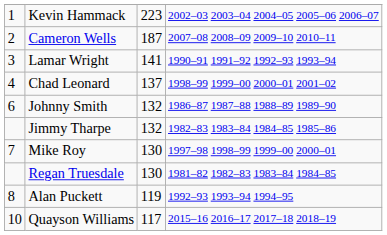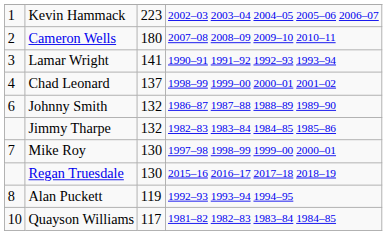Cameron Wells | column 3: 187 -> 180
Regan Truesdale | column 4: 1981–82 1982–83 1983–84 1984–85 -> 2015–16 2016–17 2017–18 2018–19
Quayson Williams | column 4: 2015–16 2016–17 2017–18 2018–19 -> 1981–82 1982–83 1983–84 1984–85
